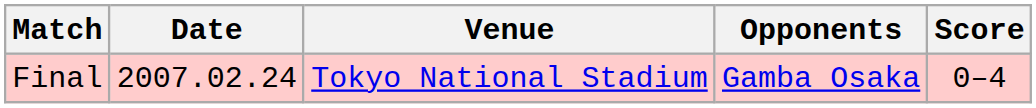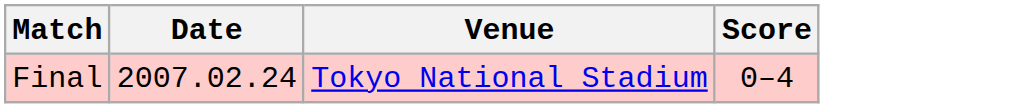- column: Opponents | Gamba Osaka
